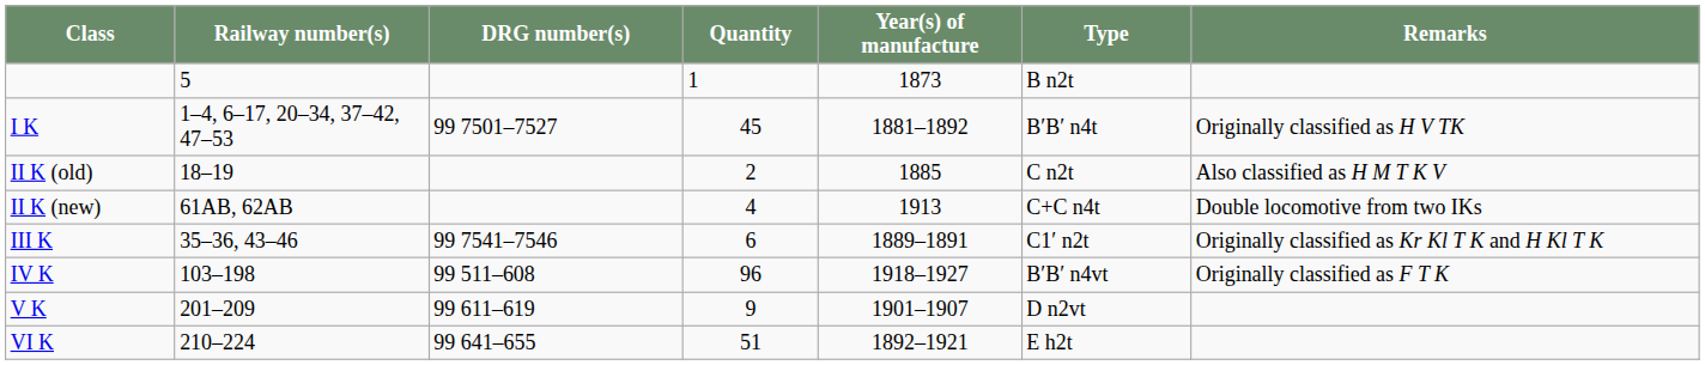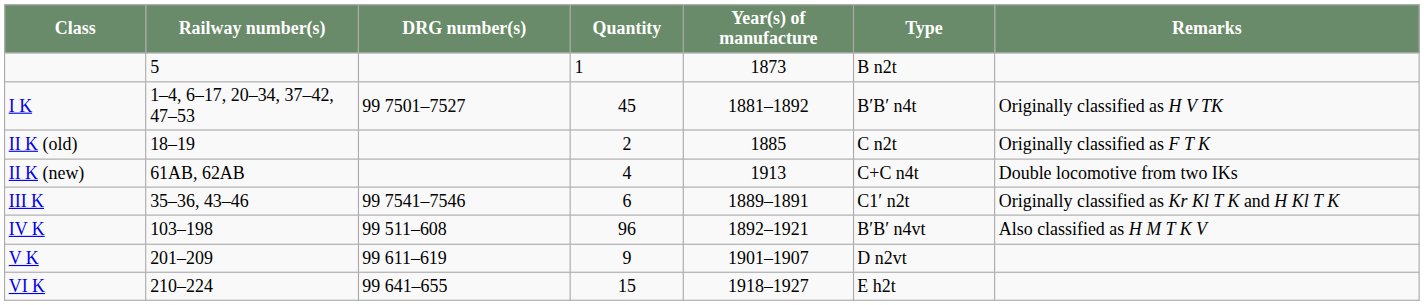II K (old) | Remarks: Also classified as H M T K V -> Originally classified as F T K
IV K | Year(s) of manufacture: 1918–1927 -> 1892–1921
IV K | Remarks: Originally classified as F T K -> Also classified as H M T K V
VI K | Quantity: 51 -> 15
VI K | Year(s) of manufacture: 1892–1921 -> 1918–1927
